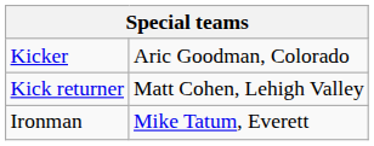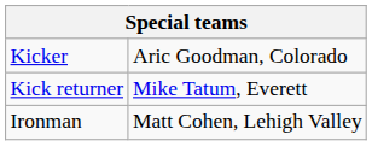Kick returner | column 2: Matt Cohen, Lehigh Valley -> Mike Tatum, Everett
Ironman | column 2: Mike Tatum, Everett -> Matt Cohen, Lehigh Valley
